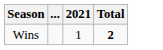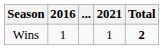+ column: 2016 | 1
